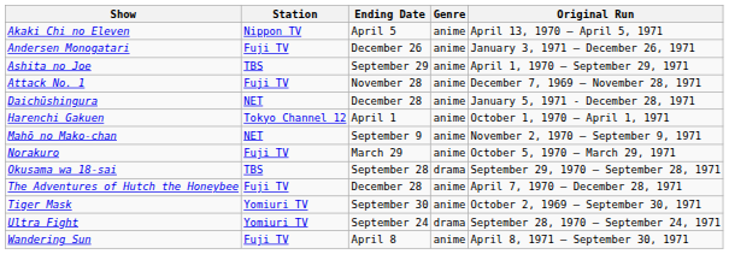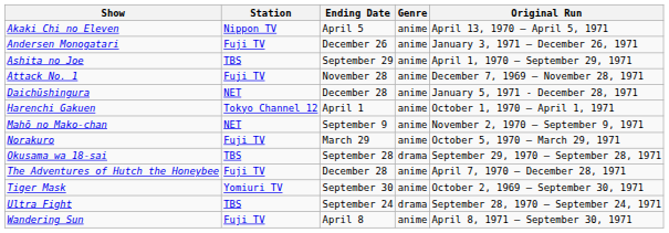Ultra Fight | Station: Yomiuri TV -> TBS
